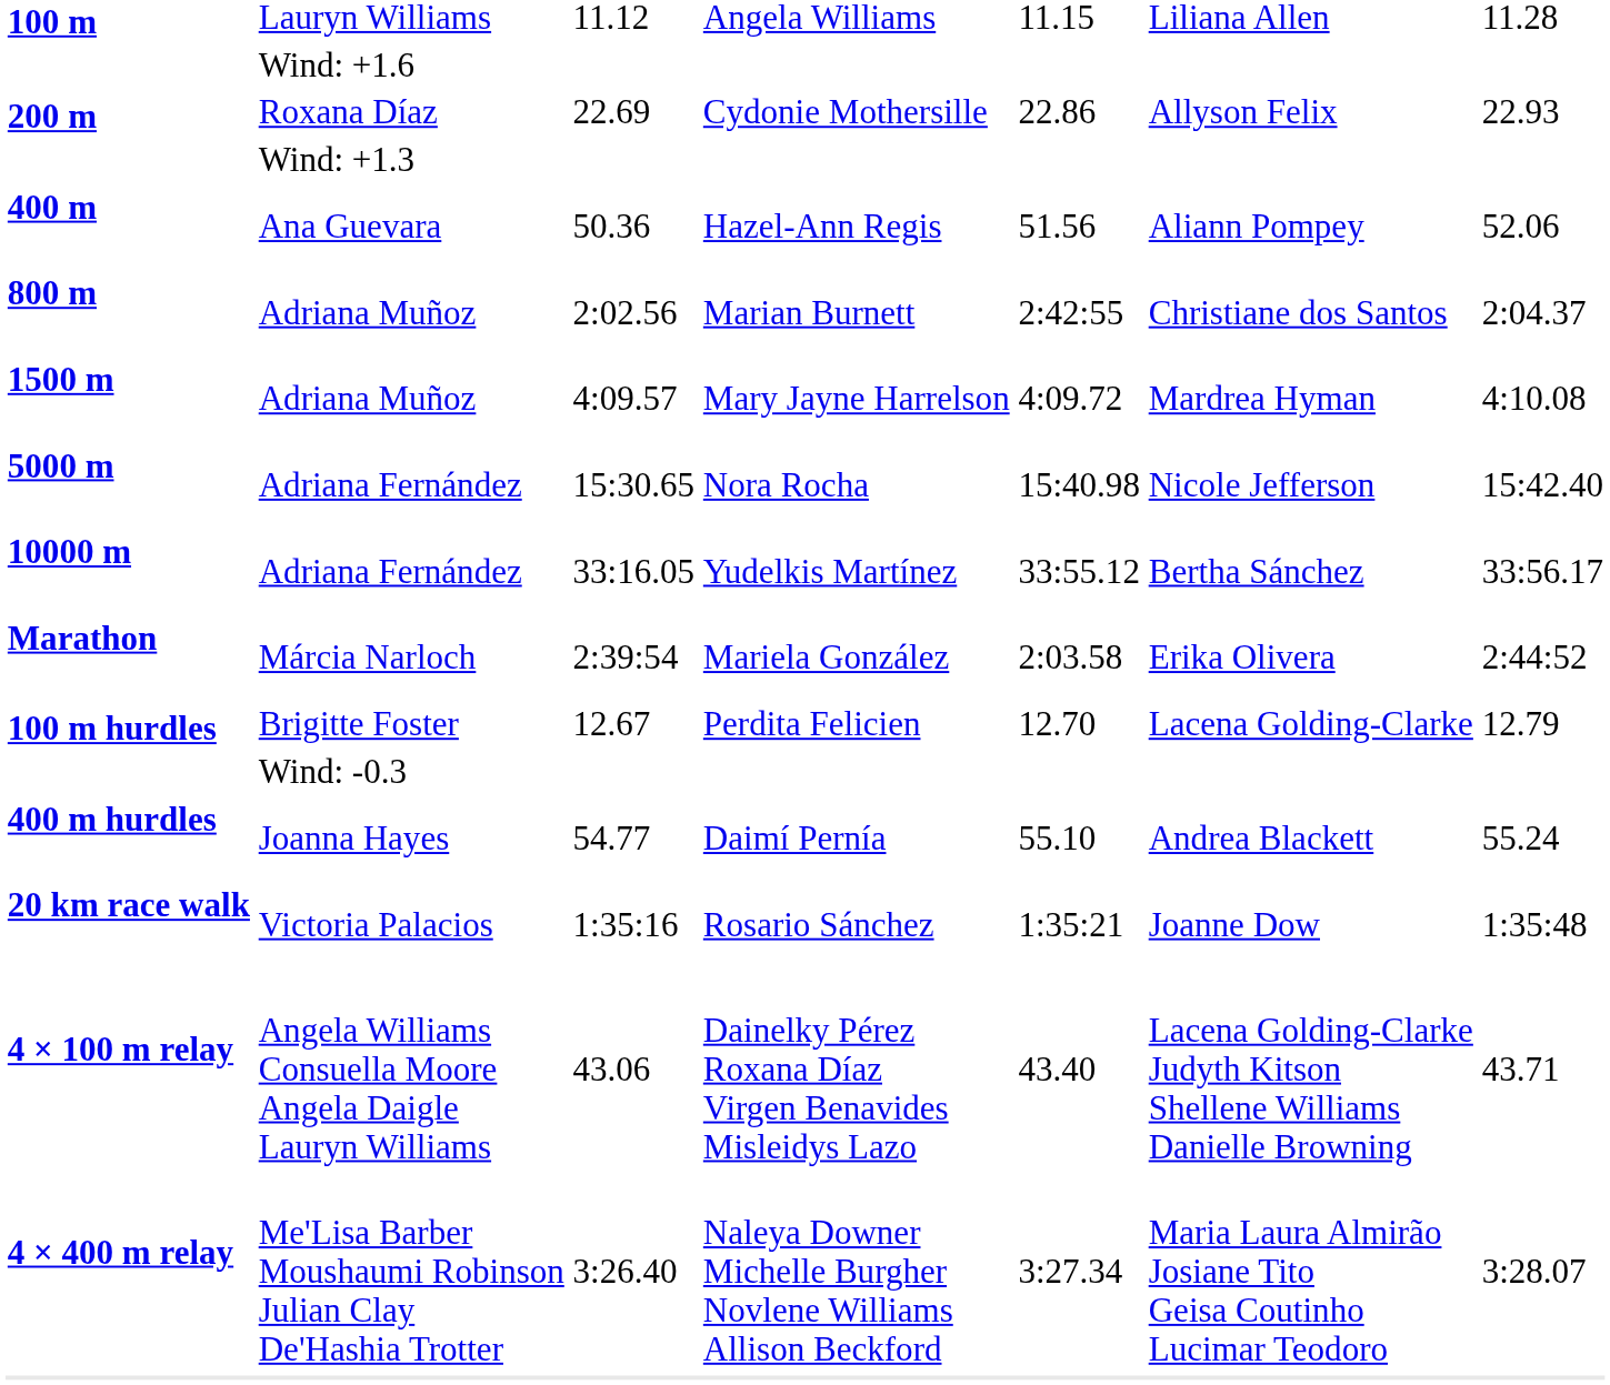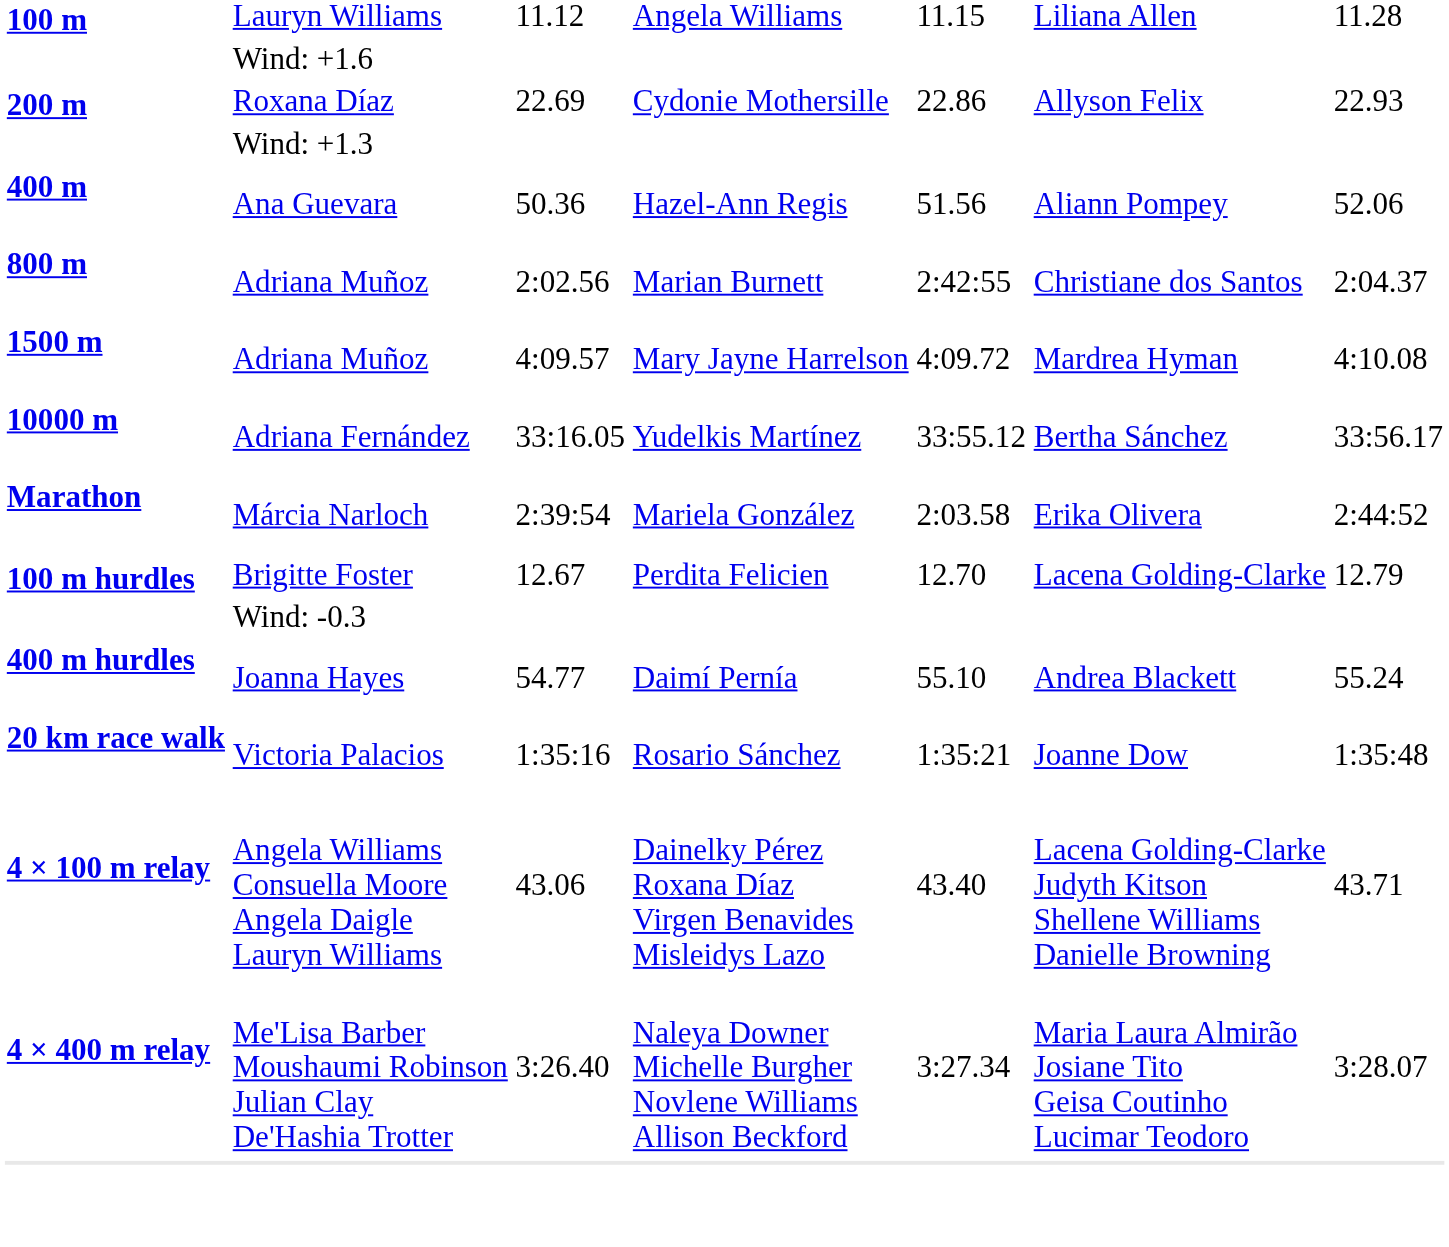- row: 5000 m | Adriana Fernández | 15:30.65 | Nora Rocha | 15:40.98 | Nicole Jefferson | 15:42.40
